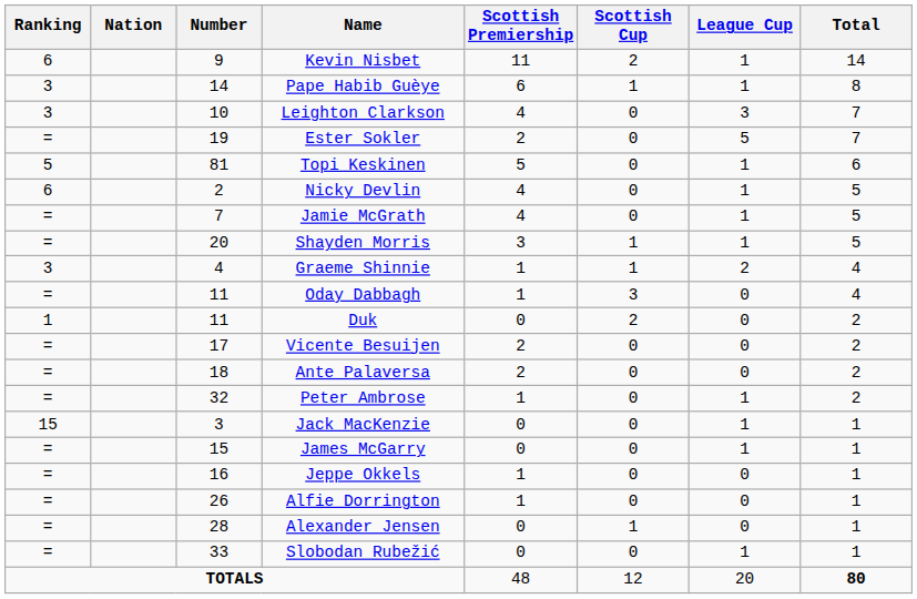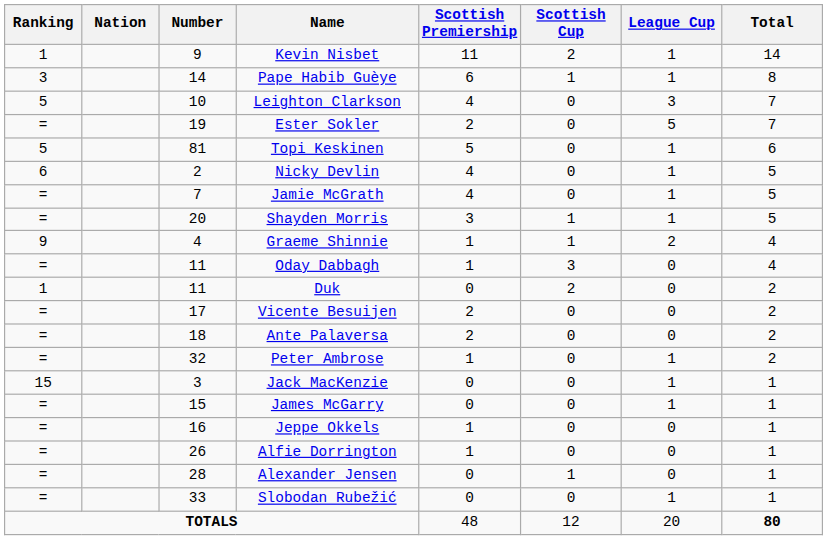Kevin Nisbet | Ranking: 6 -> 1
Leighton Clarkson | Ranking: 3 -> 5
Graeme Shinnie | Ranking: 3 -> 9
